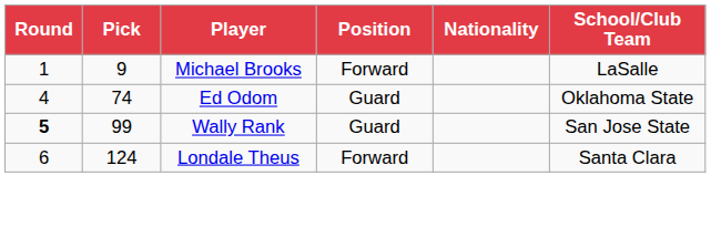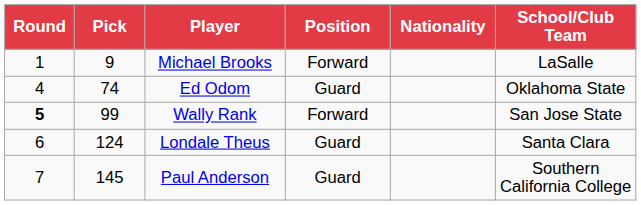Wally Rank | Position: Guard -> Forward
Londale Theus | Position: Forward -> Guard
+ row: 7 | 145 | Paul Anderson | Guard | Southern California College
